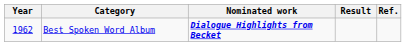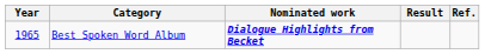Best Spoken Word Album | Year: 1962 -> 1965
